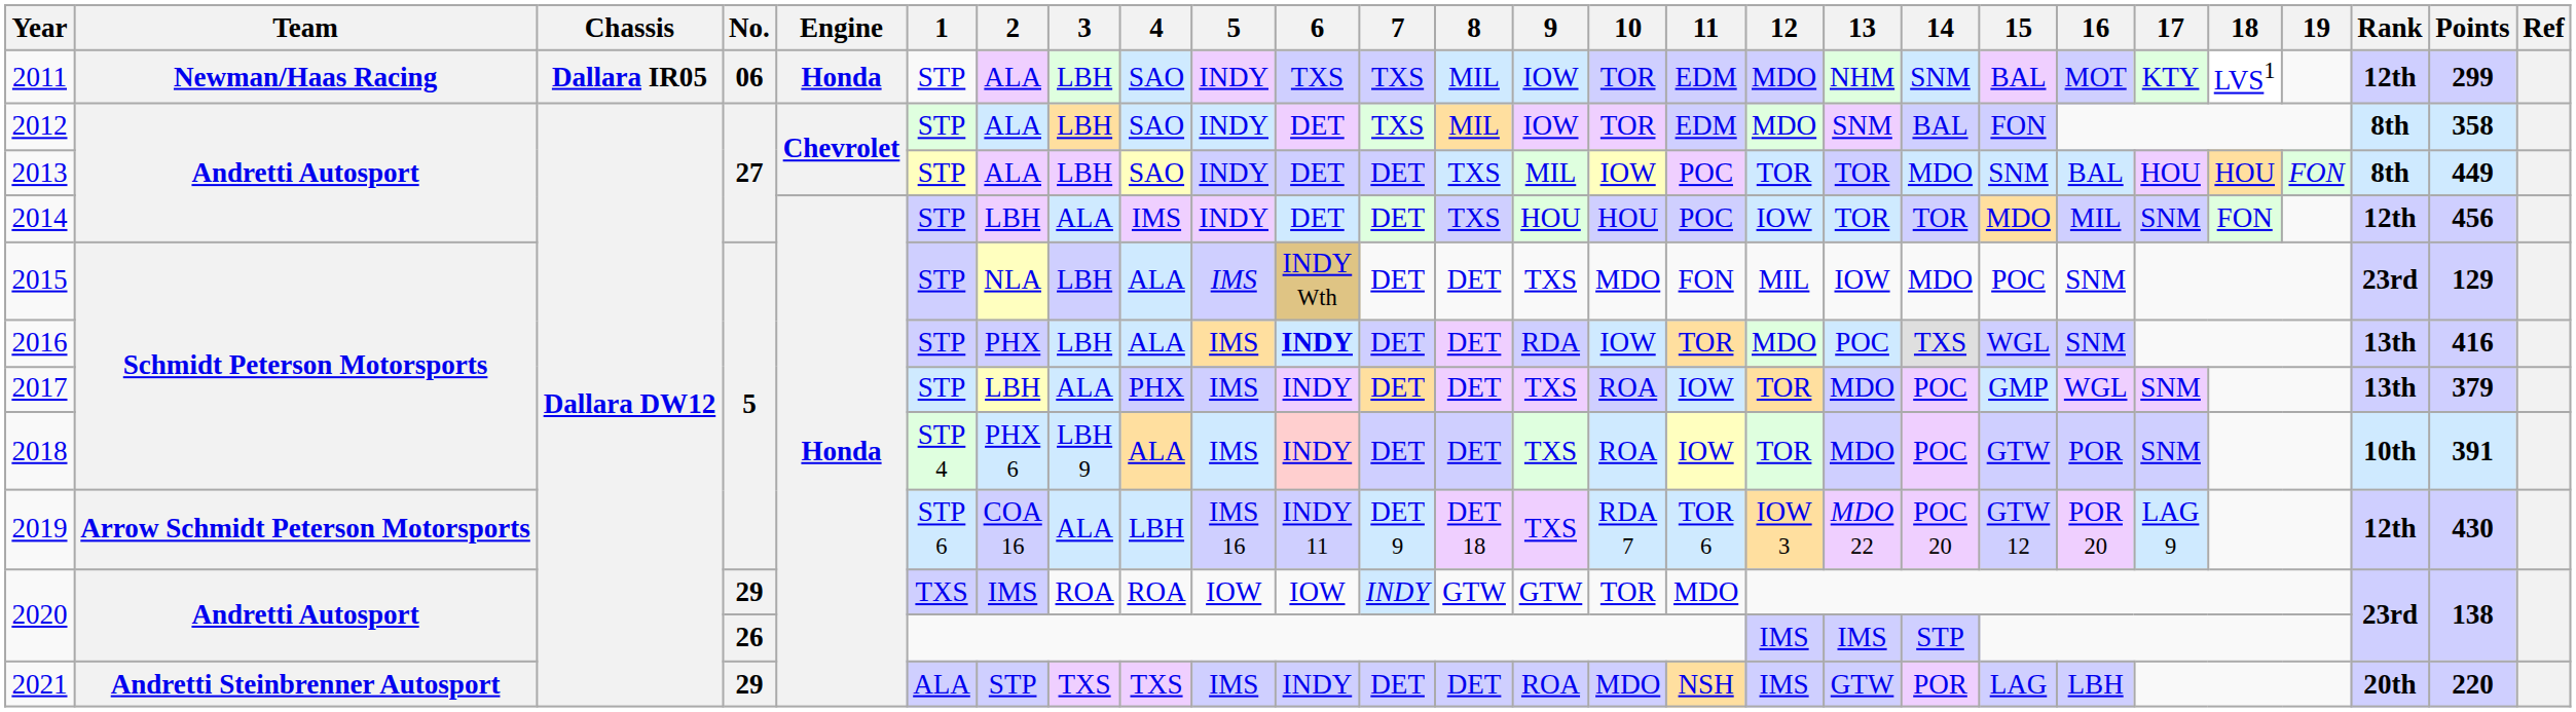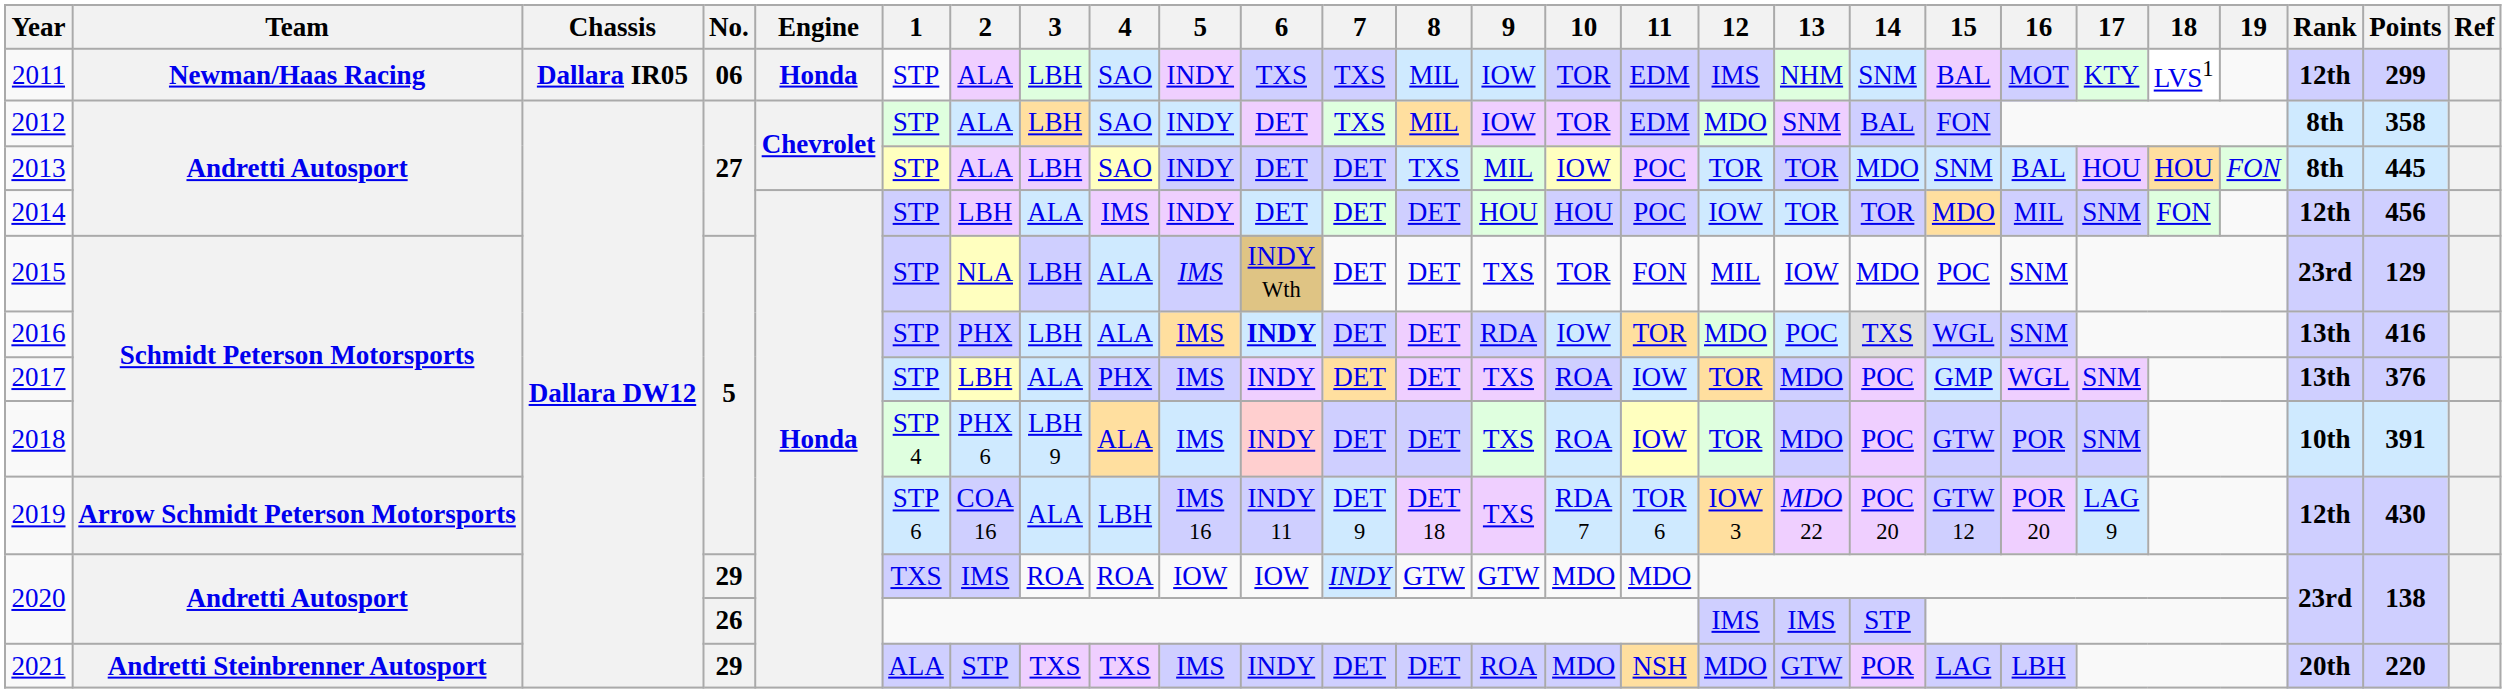2011 | 12: MDO -> IMS
2013 | Points: 449 -> 445
2014 | 8: TXS -> DET
2015 | 10: MDO -> TOR
2017 | Points: 379 -> 376
2020 / 29 | 10: TOR -> MDO
2021 | 12: IMS -> MDO
